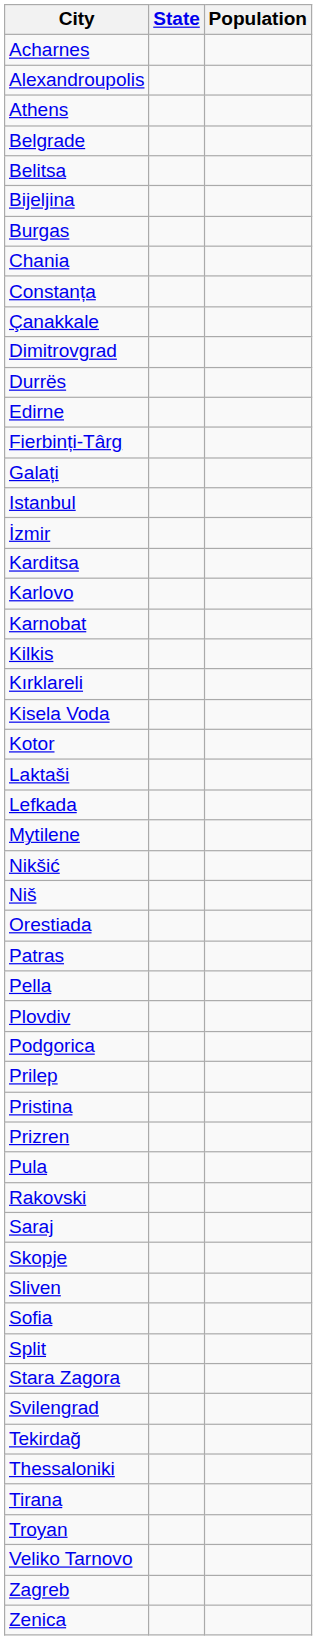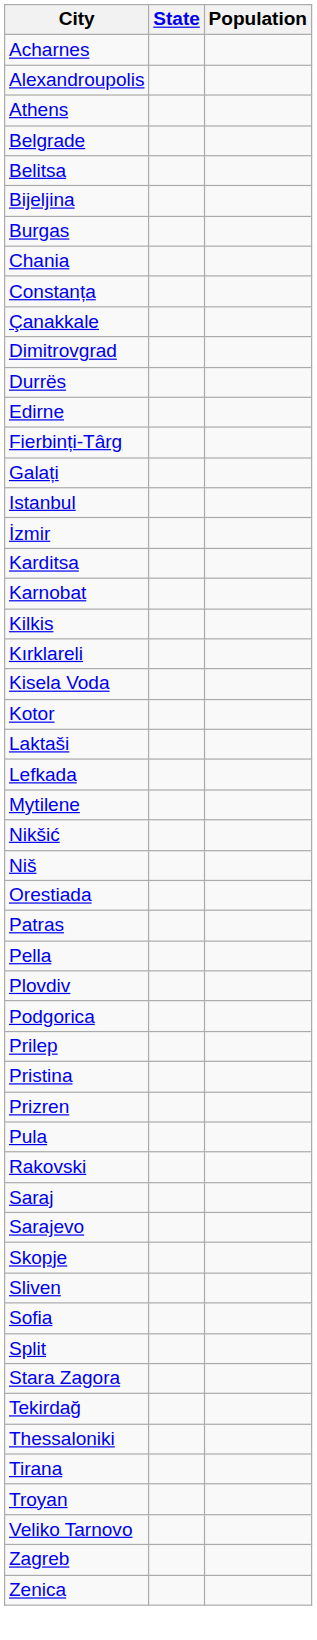- row: Karlovo
+ row: Sarajevo
- row: Svilengrad
